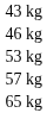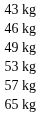+ row: 49 kg
